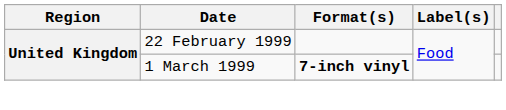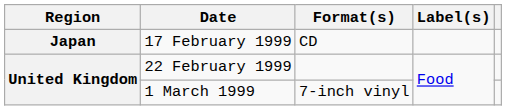+ row: Japan | 17 February 1999 | CD
1 March 1999 | Format(s): bold -> normal
